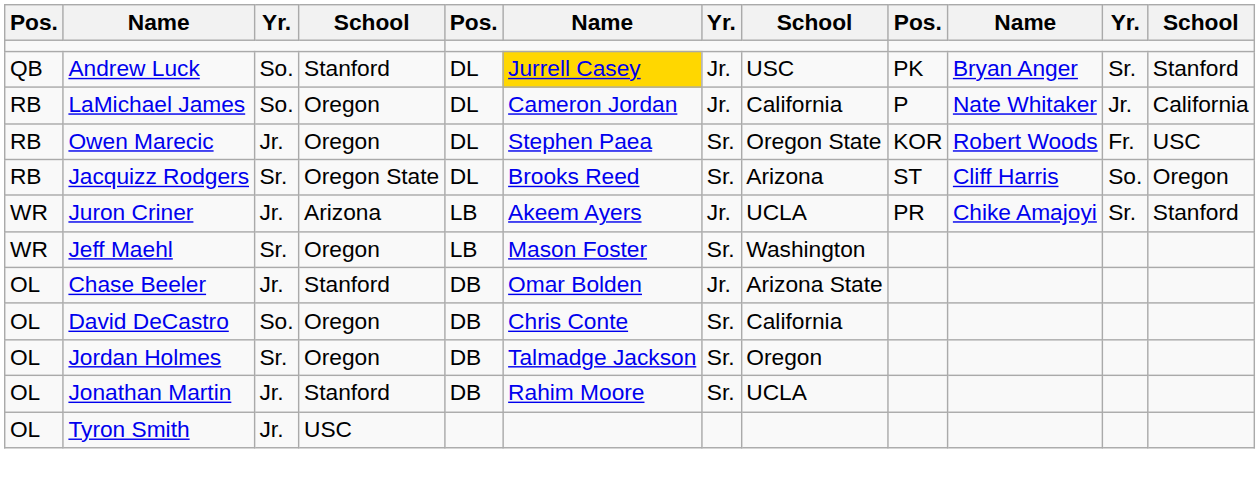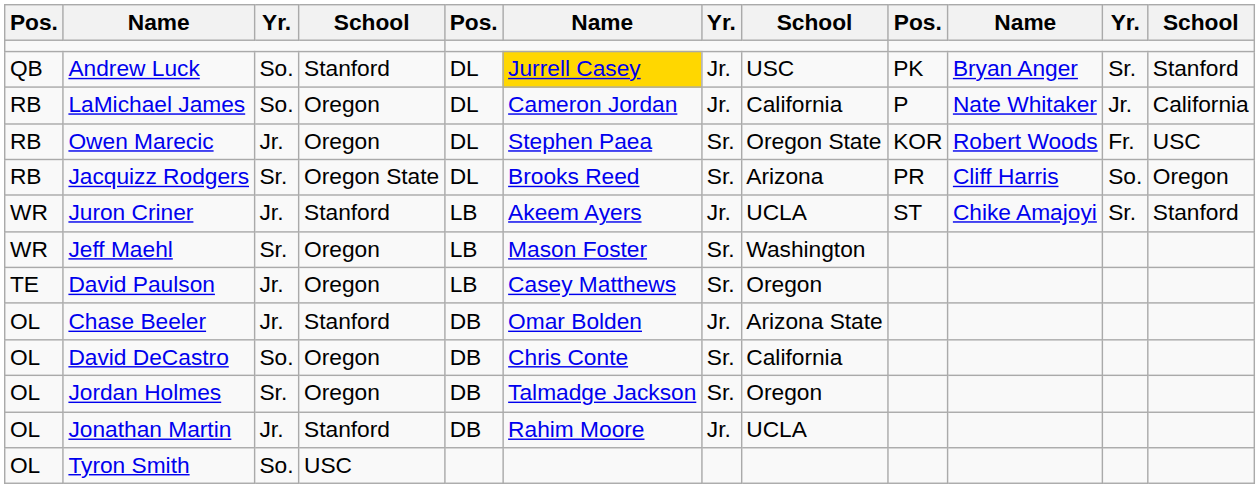Jacquizz Rodgers | column 9: ST -> PR
Juron Criner | column 4: Arizona -> Stanford
Juron Criner | column 9: PR -> ST
+ row: TE | David Paulson | Jr. | Oregon | LB | Casey Matthews | Sr. | Oregon
Jonathan Martin | column 7: Sr. -> Jr.
Tyron Smith | column 3: Jr. -> So.
